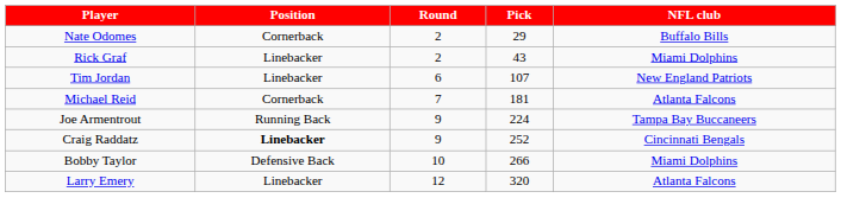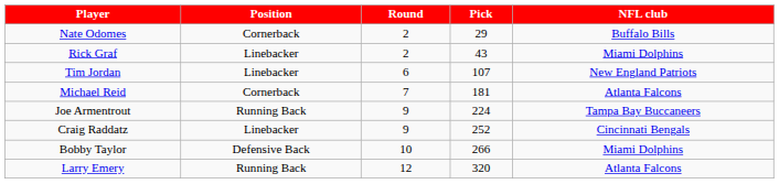Craig Raddatz | Position: bold -> normal
Larry Emery | Position: Linebacker -> Running Back
